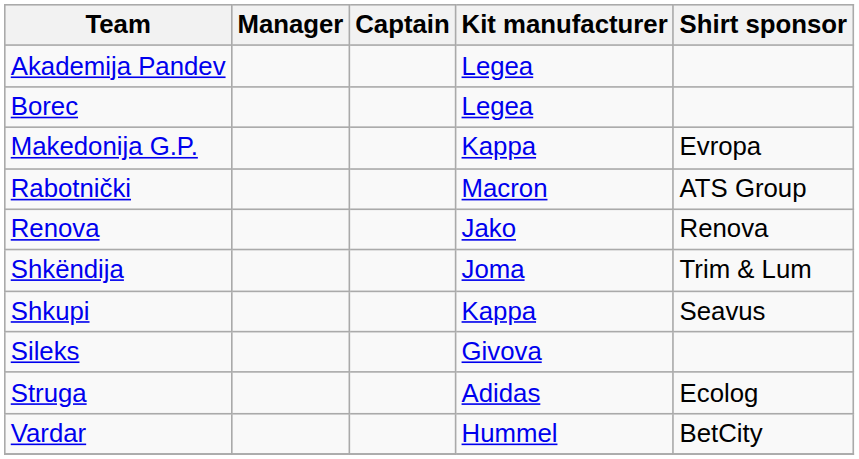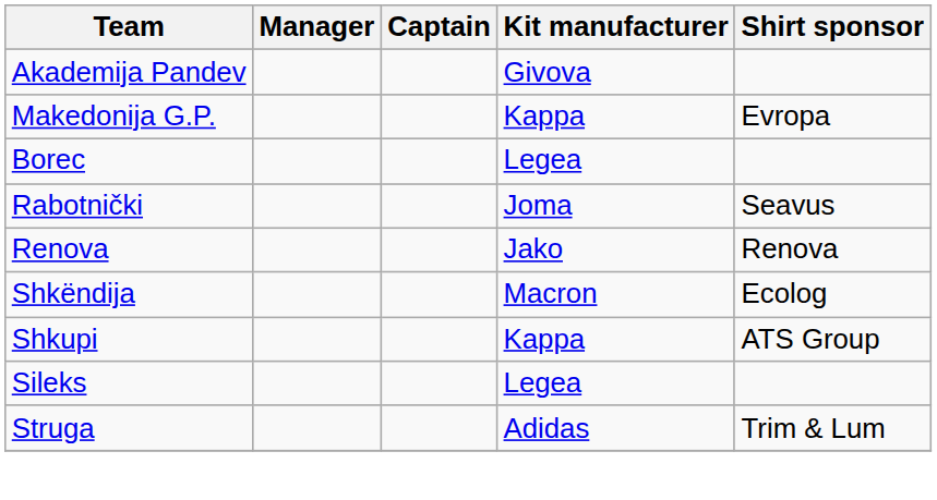Akademija Pandev | Kit manufacturer: Legea -> Givova
rows swapped: Borec <-> Makedonija G.P.
Rabotnički | Kit manufacturer: Macron -> Joma
Rabotnički | Shirt sponsor: ATS Group -> Seavus
Shkëndija | Kit manufacturer: Joma -> Macron
Shkëndija | Shirt sponsor: Trim & Lum -> Ecolog
Shkupi | Shirt sponsor: Seavus -> ATS Group
Sileks | Kit manufacturer: Givova -> Legea
Struga | Shirt sponsor: Ecolog -> Trim & Lum
- row: Vardar | Hummel | BetCity
